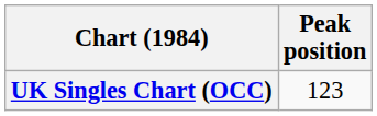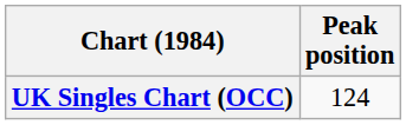UK Singles Chart (OCC) | Peak position: 123 -> 124
